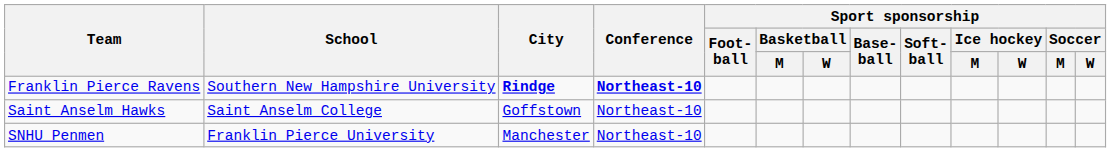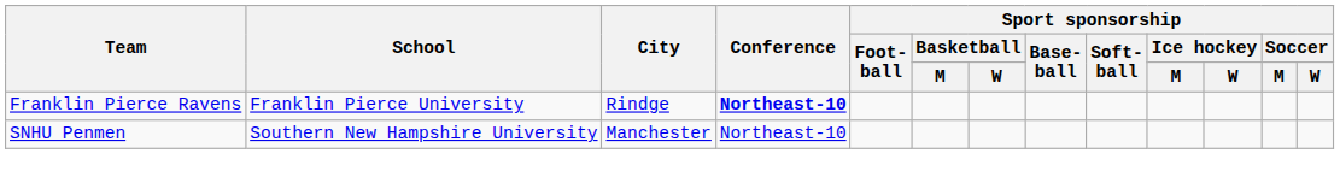Franklin Pierce Ravens | School: Southern New Hampshire University -> Franklin Pierce University
Franklin Pierce Ravens | City: bold -> normal
- row: Saint Anselm Hawks | Saint Anselm College | Goffstown | Northeast-10
SNHU Penmen | School: Franklin Pierce University -> Southern New Hampshire University
